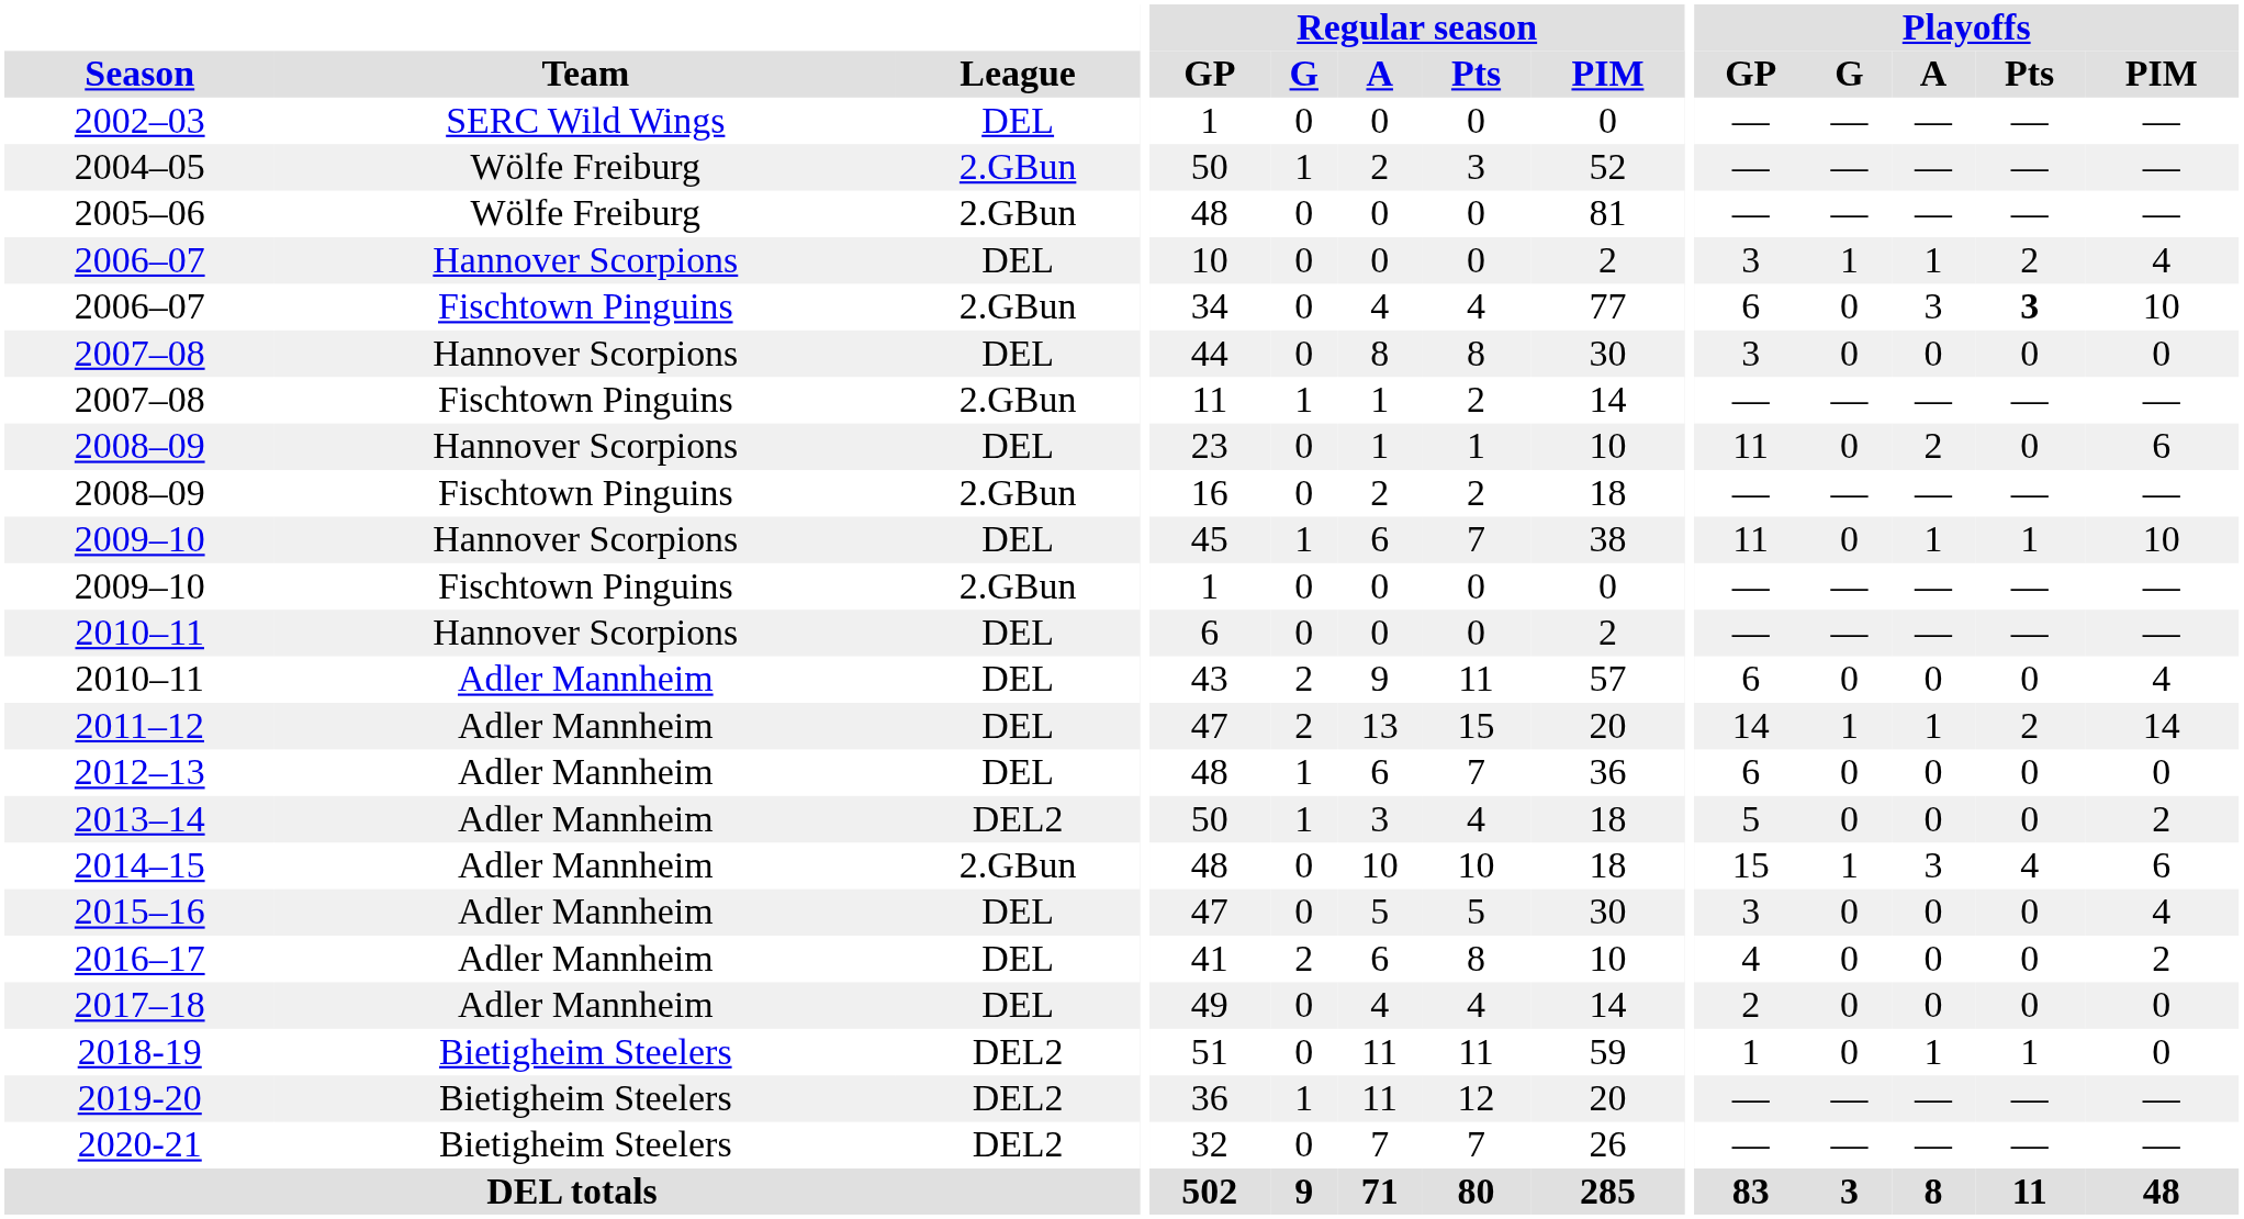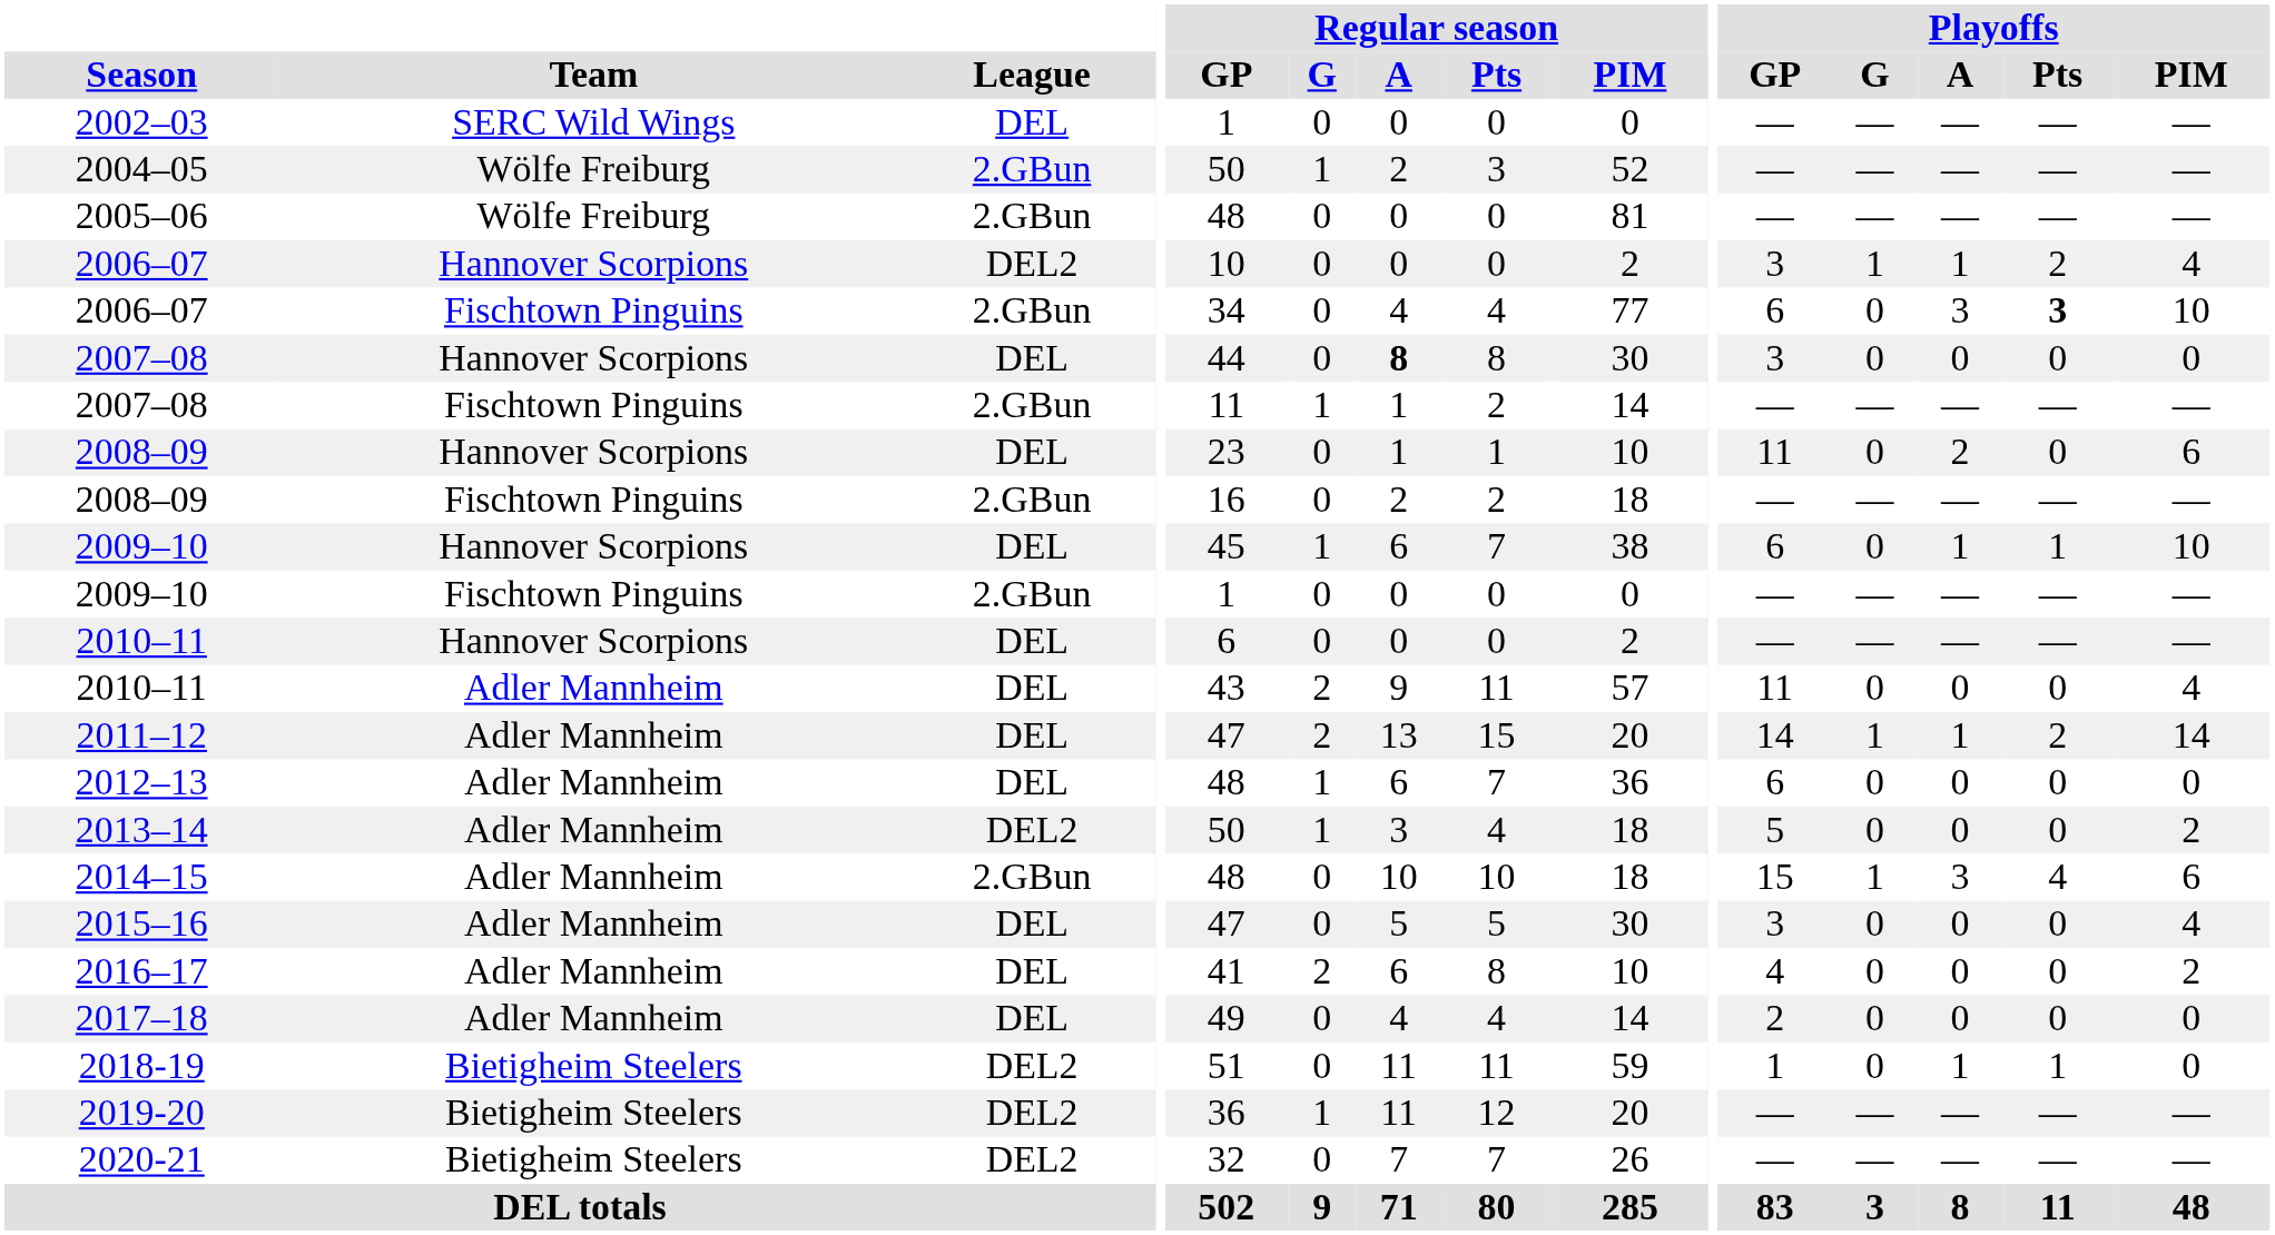2006–07 / Hannover Scorpions | League: DEL -> DEL2
2007–08 / Hannover Scorpions | Regular season / A: normal -> bold
2009–10 / Hannover Scorpions | Playoffs / GP: 11 -> 6
2010–11 / Adler Mannheim | Playoffs / GP: 6 -> 11
